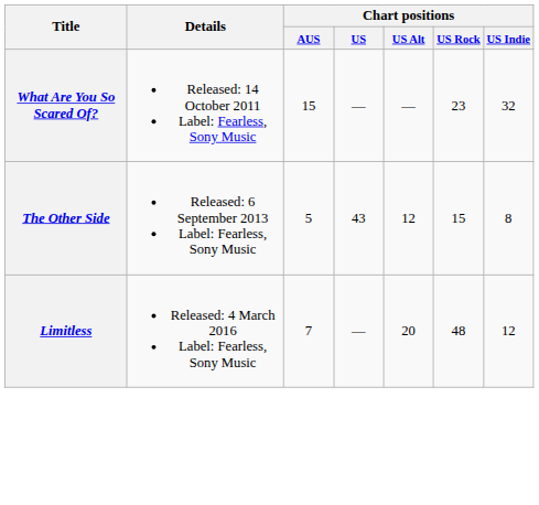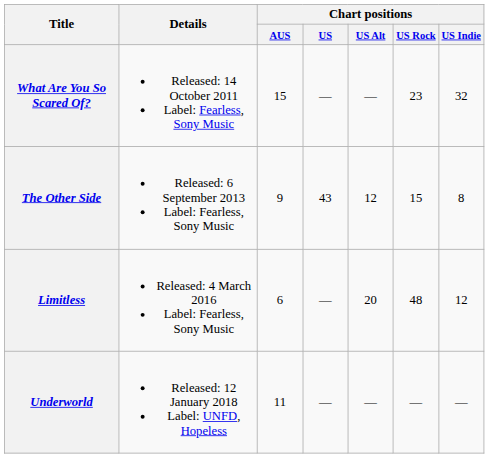The Other Side | Chart positions / AUS: 5 -> 9
Limitless | Chart positions / AUS: 7 -> 6
+ row: Underworld | Released: 12 January 2018 Label: UNFD, Hopeless | 11 | — | — | — | —
